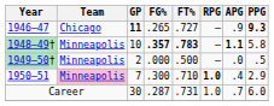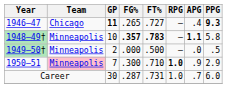1946–47 | APG: .9 -> .4
1950–51 | APG: .4 -> .9
